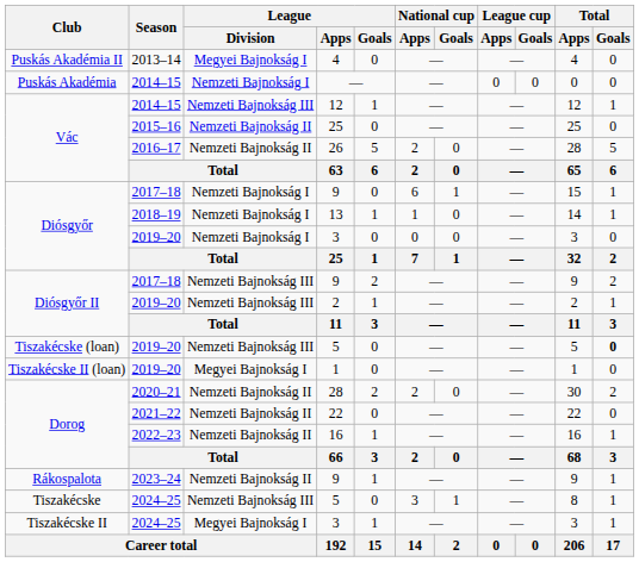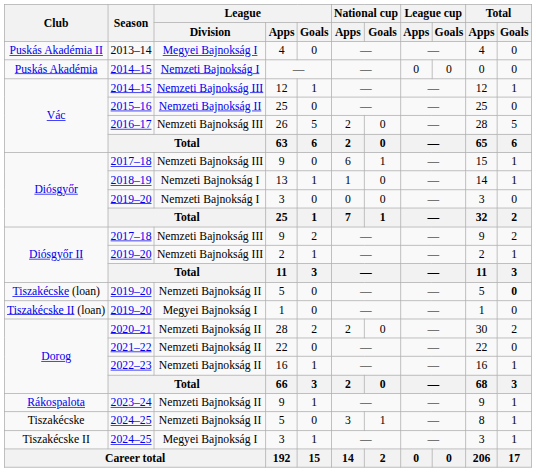26 | League / Division: Nemzeti Bajnokság II -> Nemzeti Bajnokság III
Diósgyőr / 9 | League / Division: Nemzeti Bajnokság I -> Nemzeti Bajnokság III
Tiszakécske (loan) / 5 | League / Division: Nemzeti Bajnokság III -> Nemzeti Bajnokság II
Tiszakécske / 5 | League / Division: Nemzeti Bajnokság III -> Nemzeti Bajnokság II
